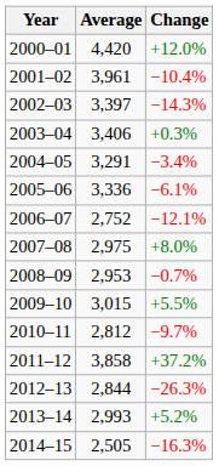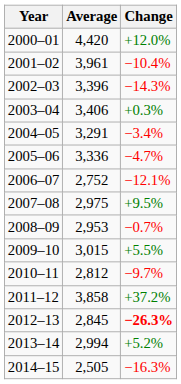2002–03 | Average: 3,397 -> 3,396
2005–06 | Change: −6.1% -> −4.7%
2007–08 | Change: +8.0% -> +9.5%
2012–13 | Average: 2,844 -> 2,845
2012–13 | Change: normal -> bold
2013–14 | Average: 2,993 -> 2,994
